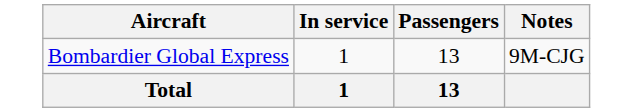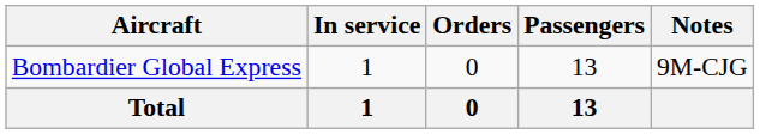+ column: Orders | 0 | 0
